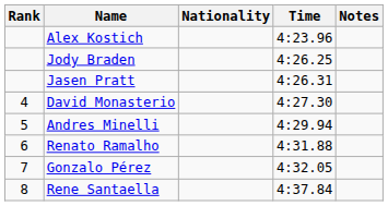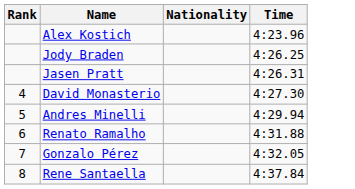- column: Notes
